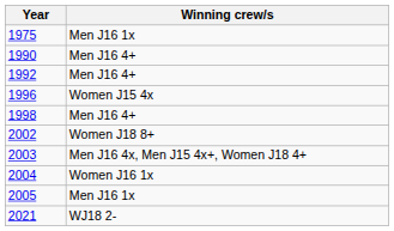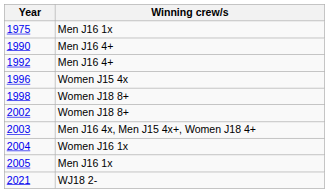1998 | Winning crew/s: Men J16 4+ -> Women J18 8+
